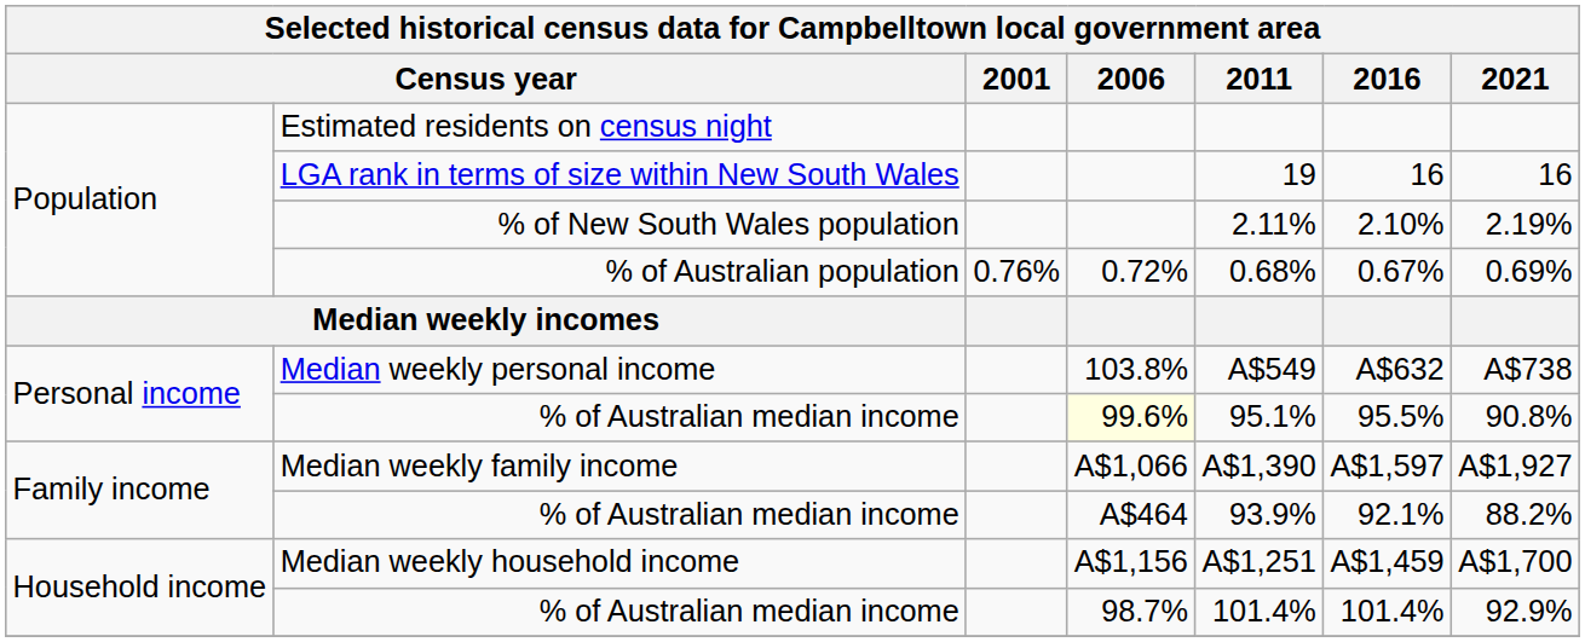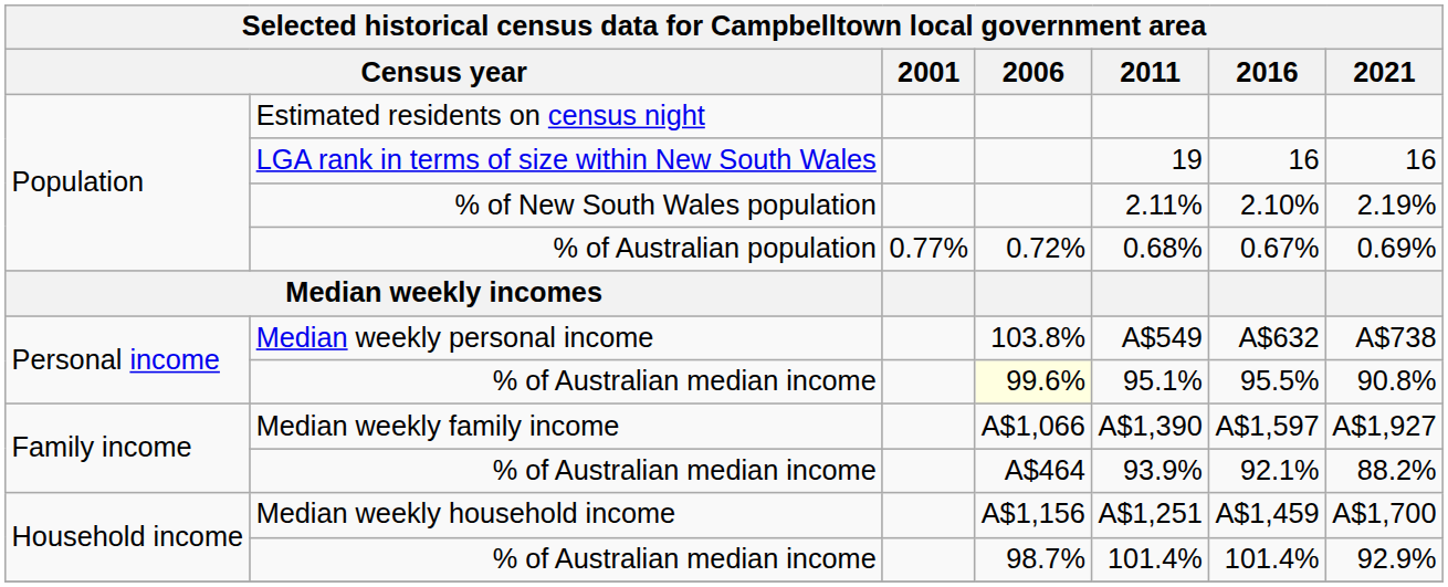% of Australian population | 2001: 0.76% -> 0.77%
